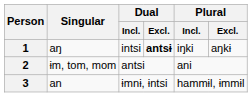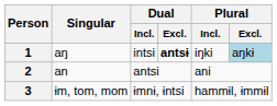1 | Plural / Excl.: no background -> lightblue background
2 | Singular: ɨm, tom, mom -> an
3 | Singular: an -> ɨm, tom, mom
